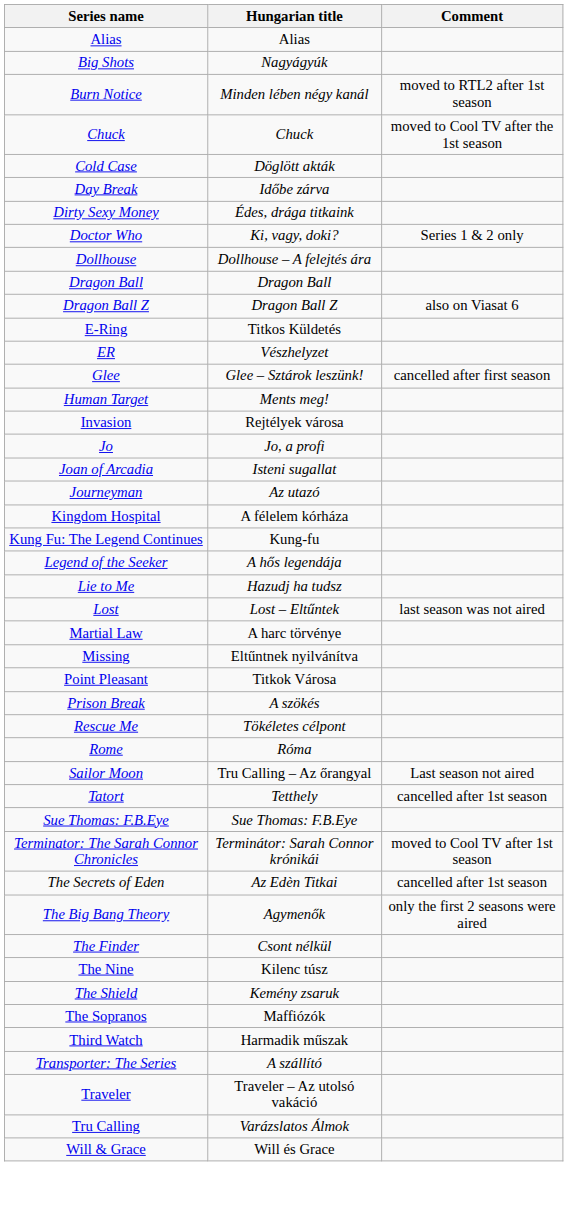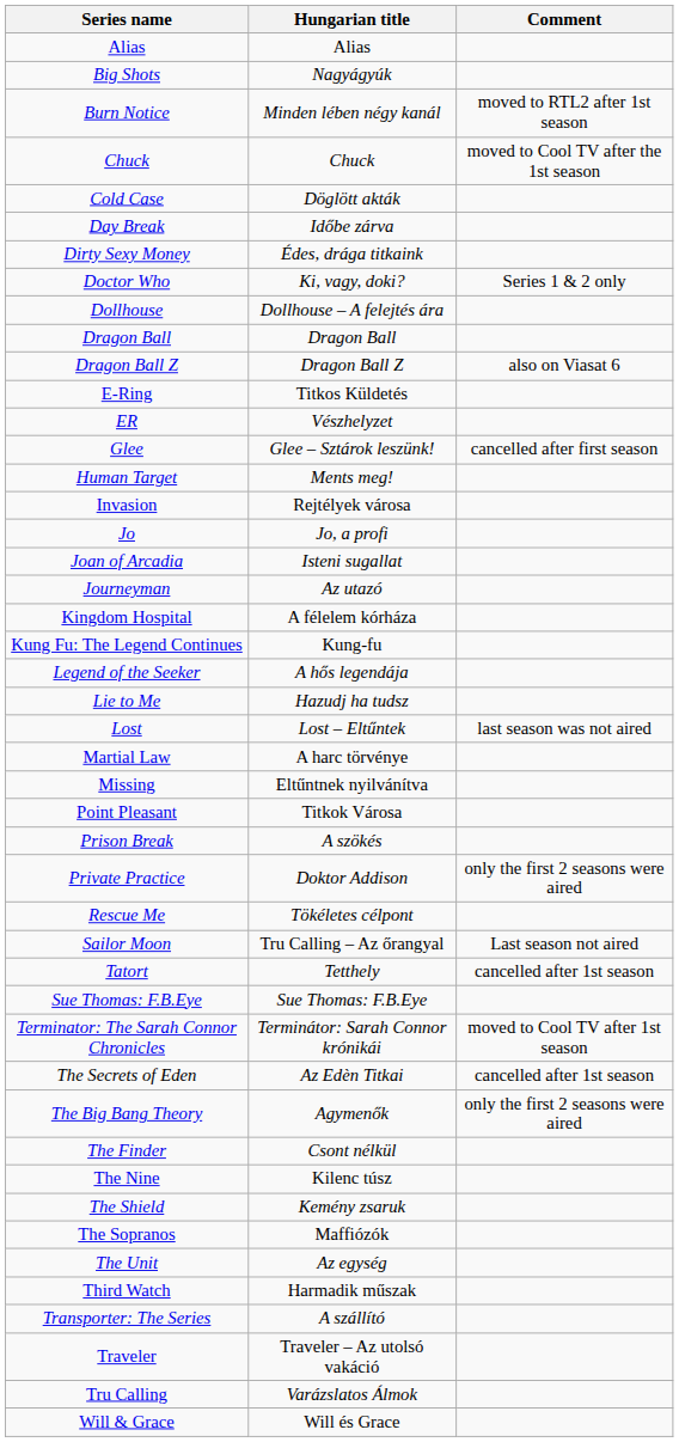+ row: Private Practice | Doktor Addison | only the first 2 seasons were aired
- row: Rome | Róma
+ row: The Unit | Az egység
